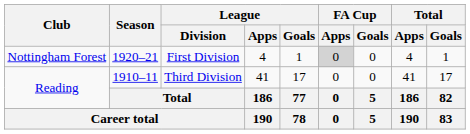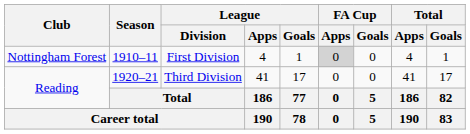Nottingham Forest | Season: 1920–21 -> 1910–11
Reading / Third Division | Season: 1910–11 -> 1920–21
